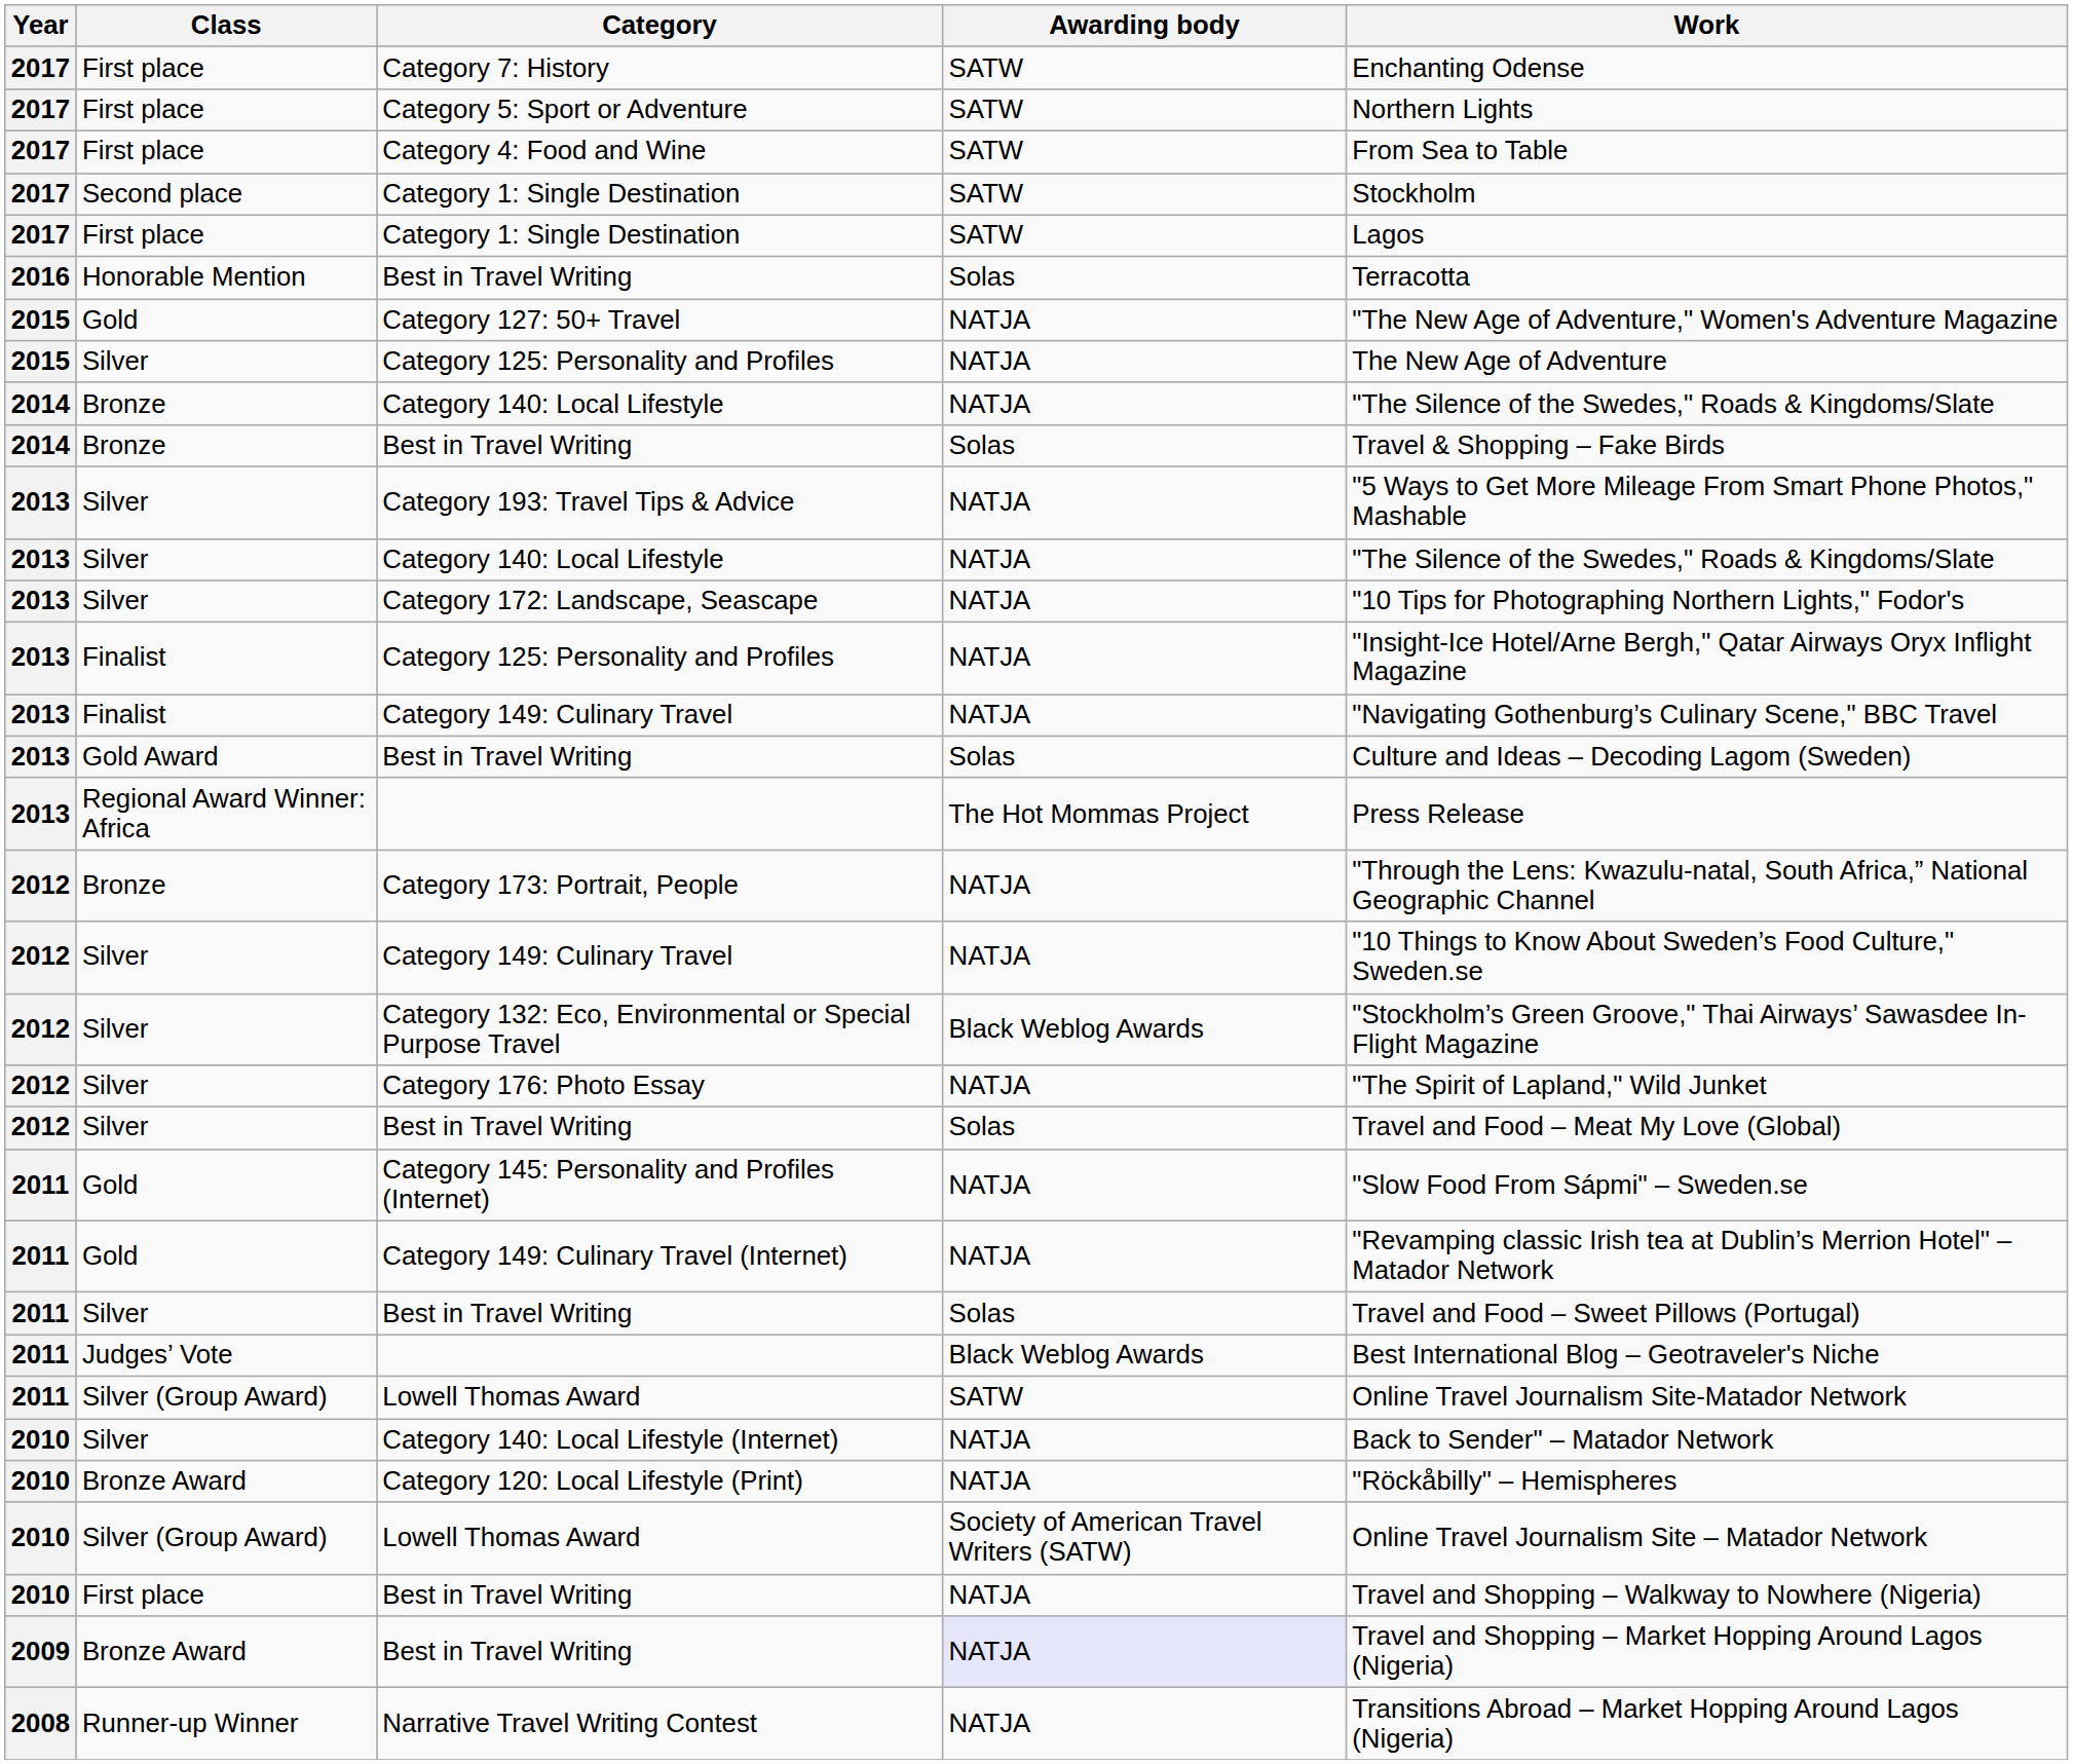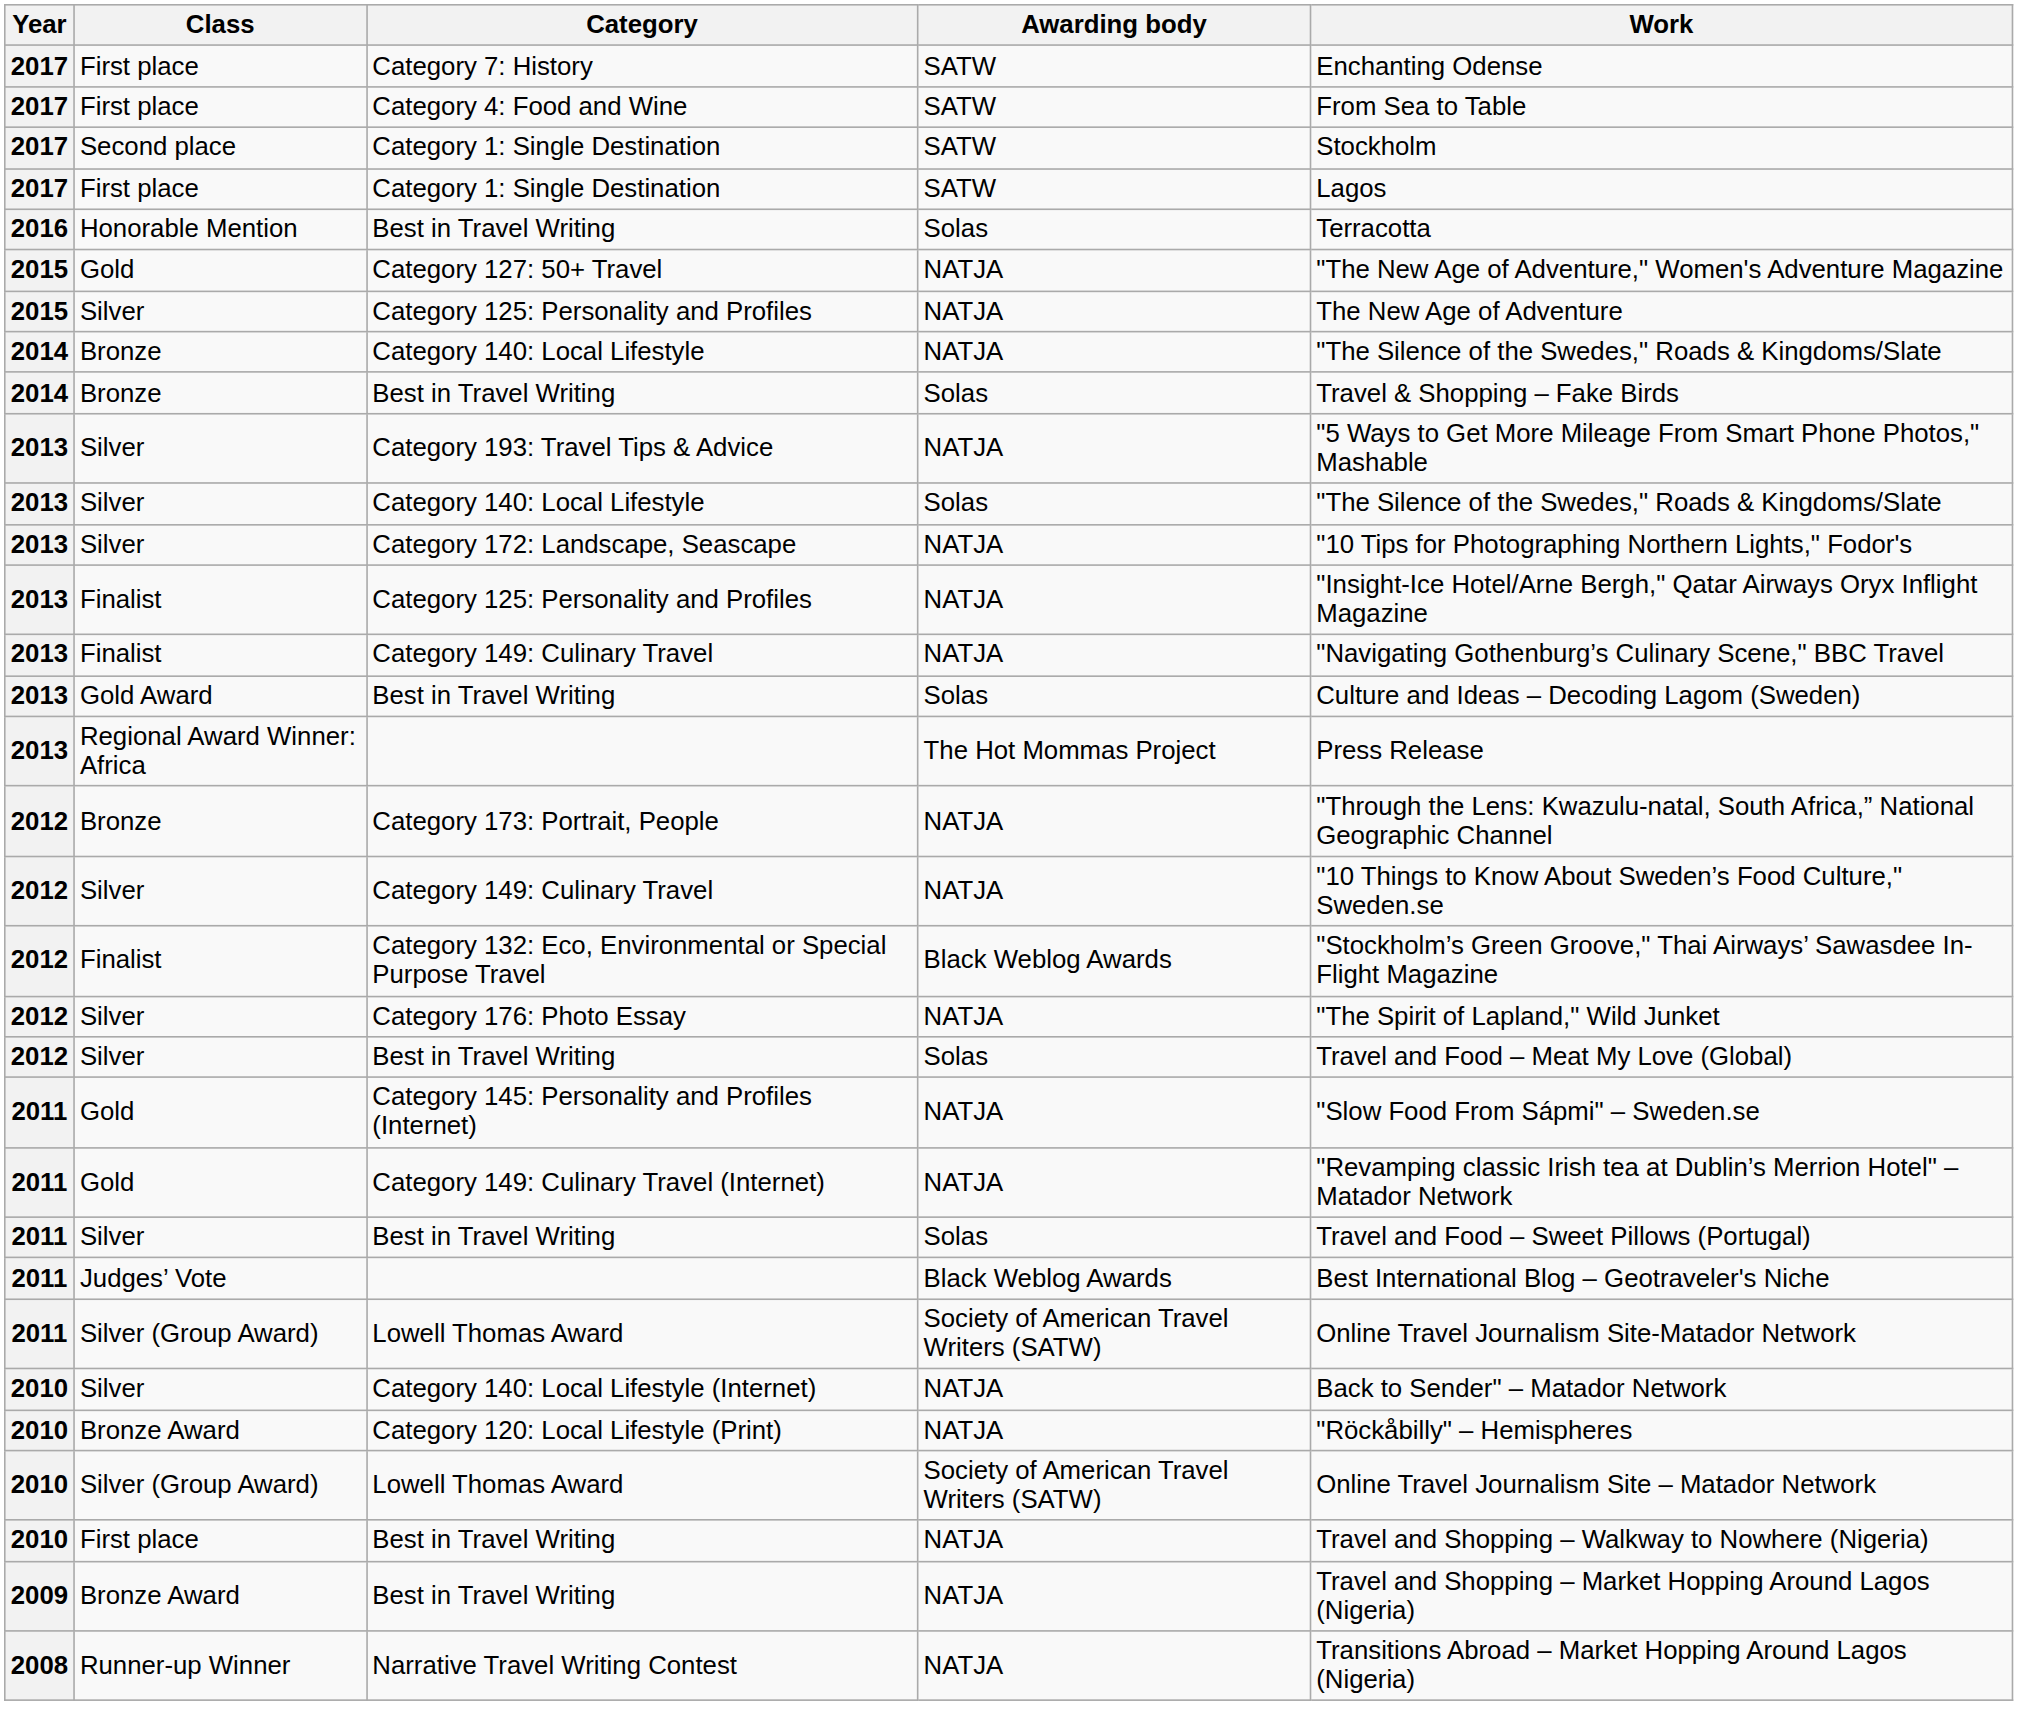- row: 2017 | First place | Category 5: Sport or Adventure | SATW | Northern Lights
2013 / Category 140: Local Lifestyle | Awarding body: NATJA -> Solas
Category 132: Eco, Environmental or Special Purpose Travel | Class: Silver -> Finalist
2011 / Lowell Thomas Award | Awarding body: SATW -> Society of American Travel Writers (SATW)
2009 / Best in Travel Writing | Awarding body: lavender background -> no background
